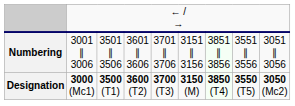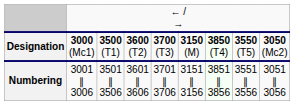rows swapped: Designation <-> Numbering
